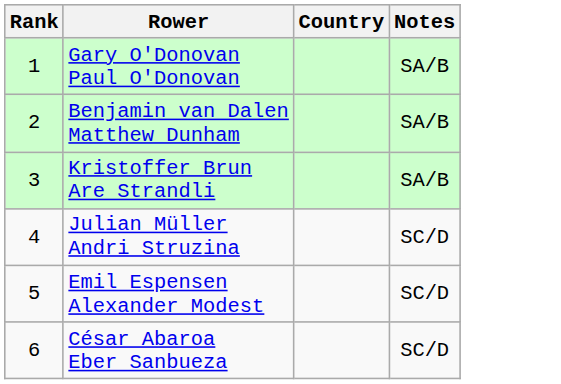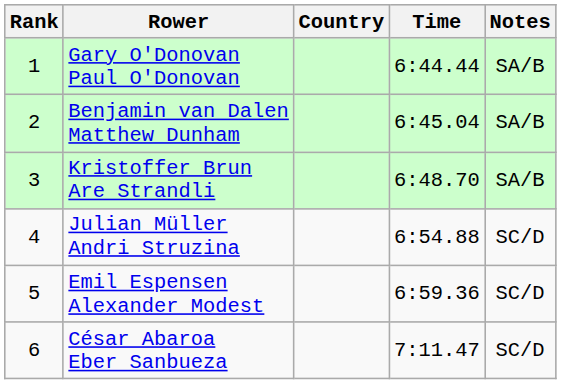+ column: Time | 6:44.44 | 6:45.04 | 6:48.70 | 6:54.88 | 6:59.36 | 7:11.47
